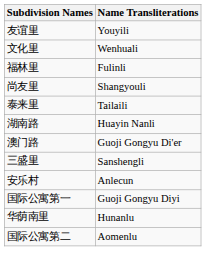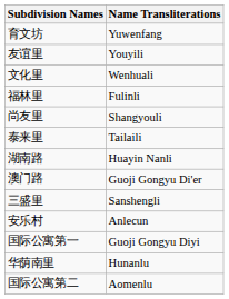+ row: 育文坊 | Yuwenfang
